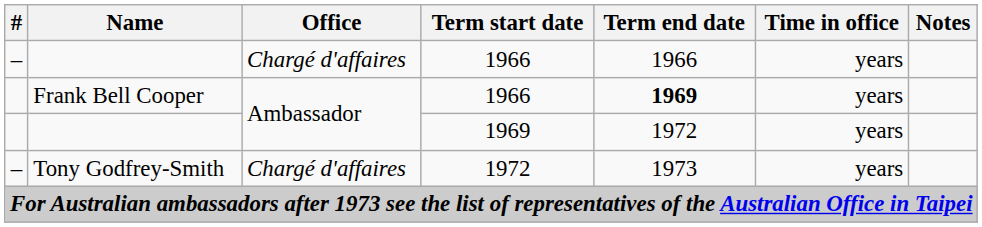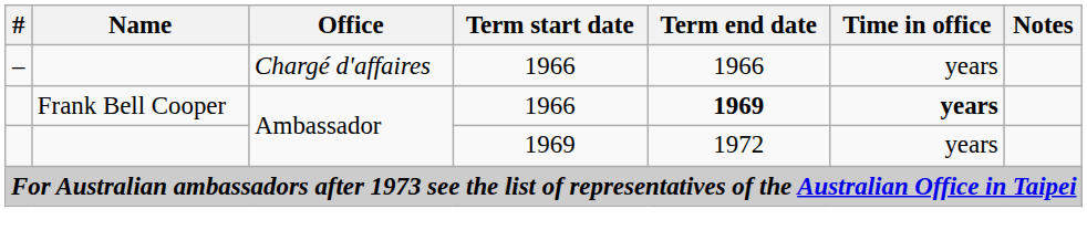Frank Bell Cooper | Time in office: normal -> bold
- row: – | Tony Godfrey-Smith | Chargé d'affaires | 1972 | 1973 | years
